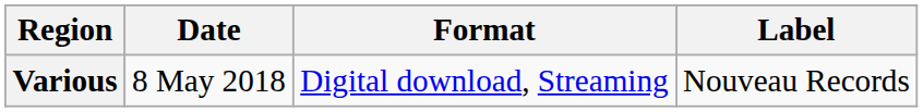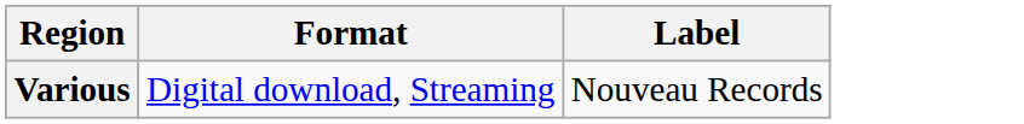- column: Date | 8 May 2018
